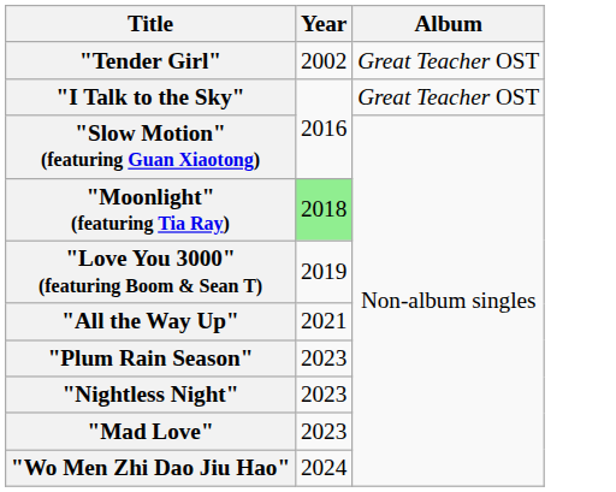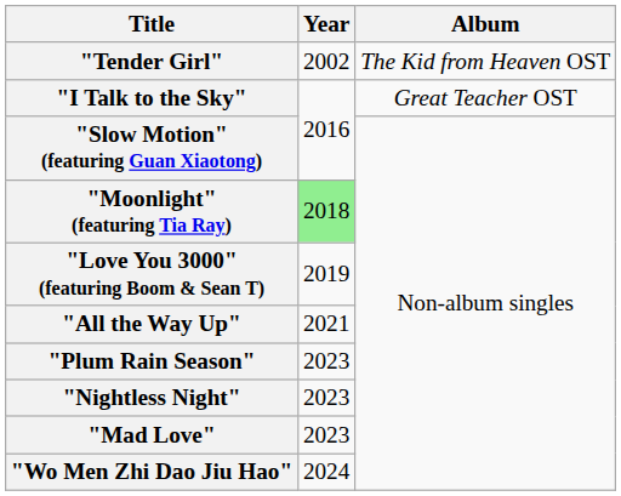"Tender Girl" | Album: Great Teacher OST -> The Kid from Heaven OST
